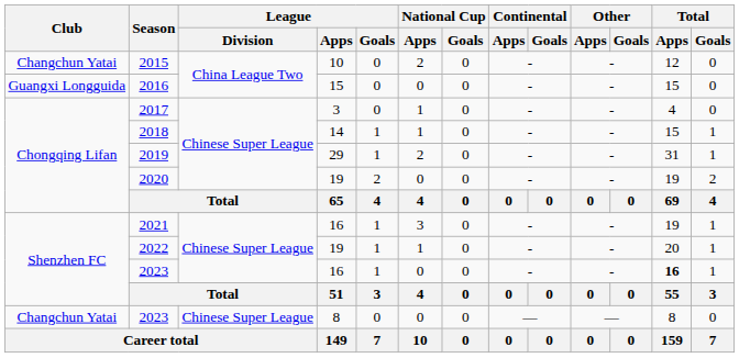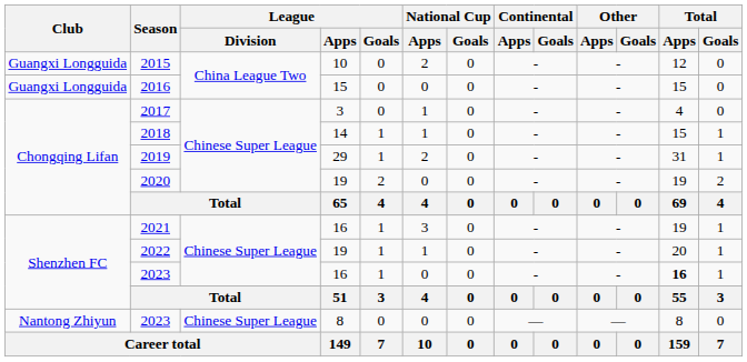2015 | Club: Changchun Yatai -> Guangxi Longguida
2023 / 8 | Club: Changchun Yatai -> Nantong Zhiyun
